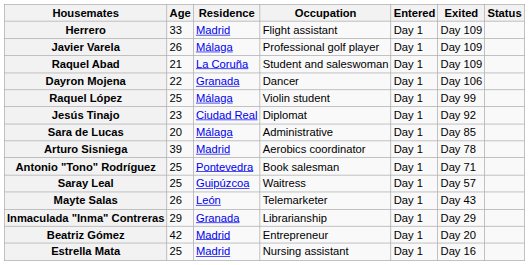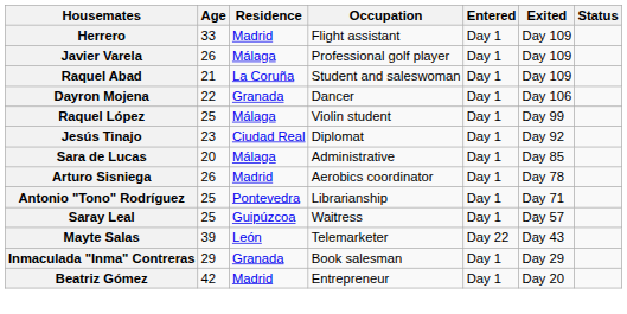Arturo Sisniega | Age: 39 -> 26
Antonio "Tono" Rodríguez | Occupation: Book salesman -> Librarianship
Mayte Salas | Age: 26 -> 39
Mayte Salas | Entered: Day 1 -> Day 22
Inmaculada "Inma" Contreras | Occupation: Librarianship -> Book salesman
- row: Estrella Mata | 25 | Madrid | Nursing assistant | Day 1 | Day 16
